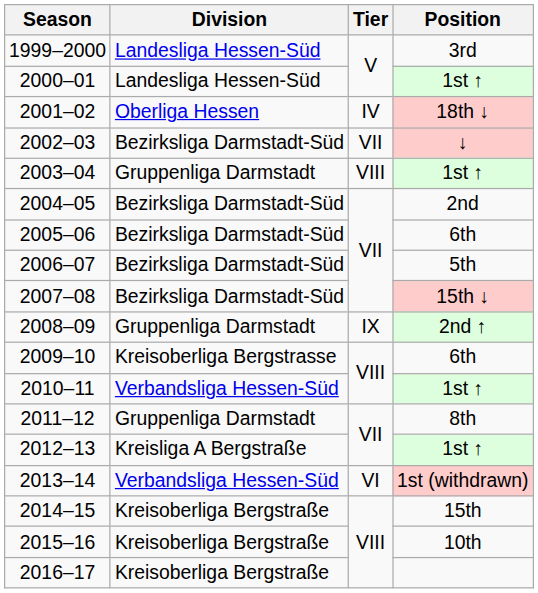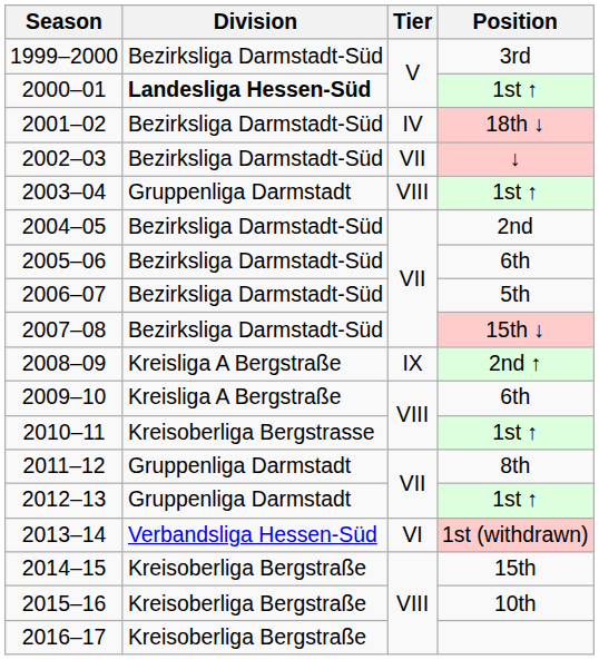1999–2000 | Division: Landesliga Hessen-Süd -> Bezirksliga Darmstadt-Süd
2000–01 | Division: normal -> bold
2001–02 | Division: Oberliga Hessen -> Bezirksliga Darmstadt-Süd
2008–09 | Division: Gruppenliga Darmstadt -> Kreisliga A Bergstraße
2009–10 | Division: Kreisoberliga Bergstrasse -> Kreisliga A Bergstraße
2010–11 | Division: Verbandsliga Hessen-Süd -> Kreisoberliga Bergstrasse
2012–13 | Division: Kreisliga A Bergstraße -> Gruppenliga Darmstadt
